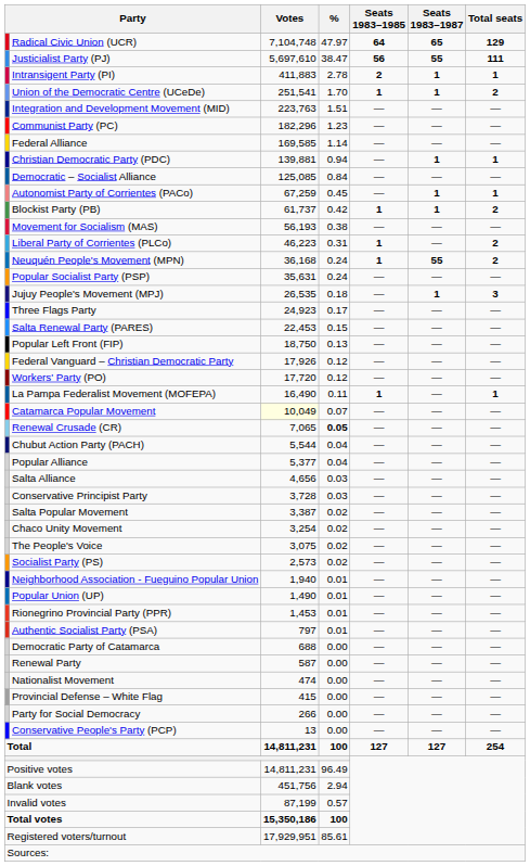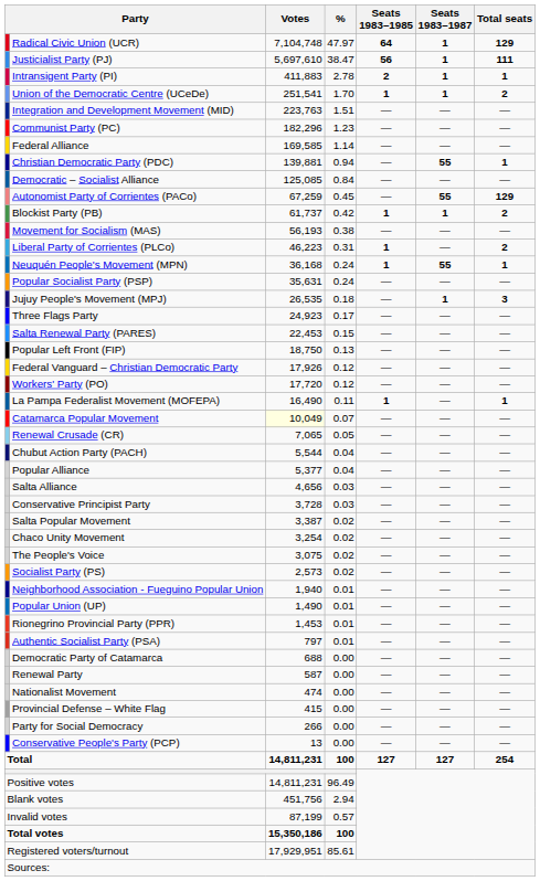Radical Civic Union (UCR) | Seats 1983–1987: 65 -> 1
Justicialist Party (PJ) | Seats 1983–1987: 55 -> 1
Christian Democratic Party (PDC) | Seats 1983–1987: 1 -> 55
Autonomist Party of Corrientes (PACo) | Seats 1983–1987: 1 -> 55
Autonomist Party of Corrientes (PACo) | Total seats: 1 -> 129
Neuquén People's Movement (MPN) | Total seats: 2 -> 1
Renewal Crusade (CR) | %: bold -> normal
